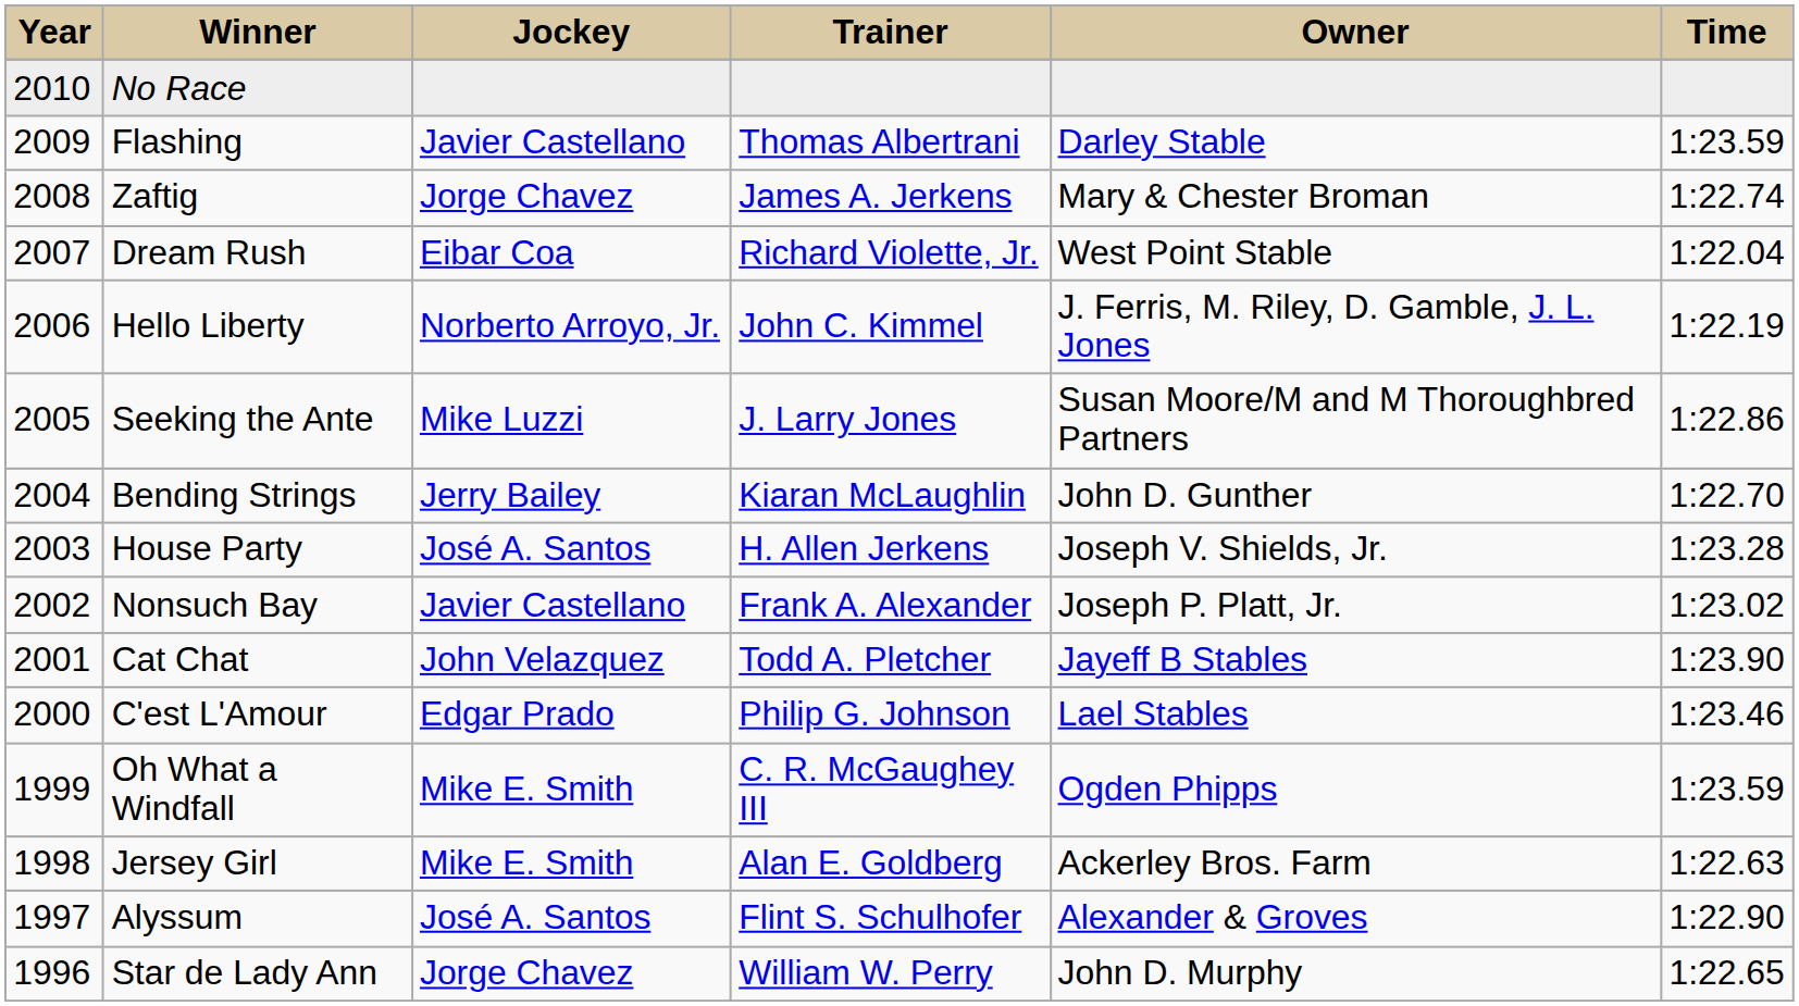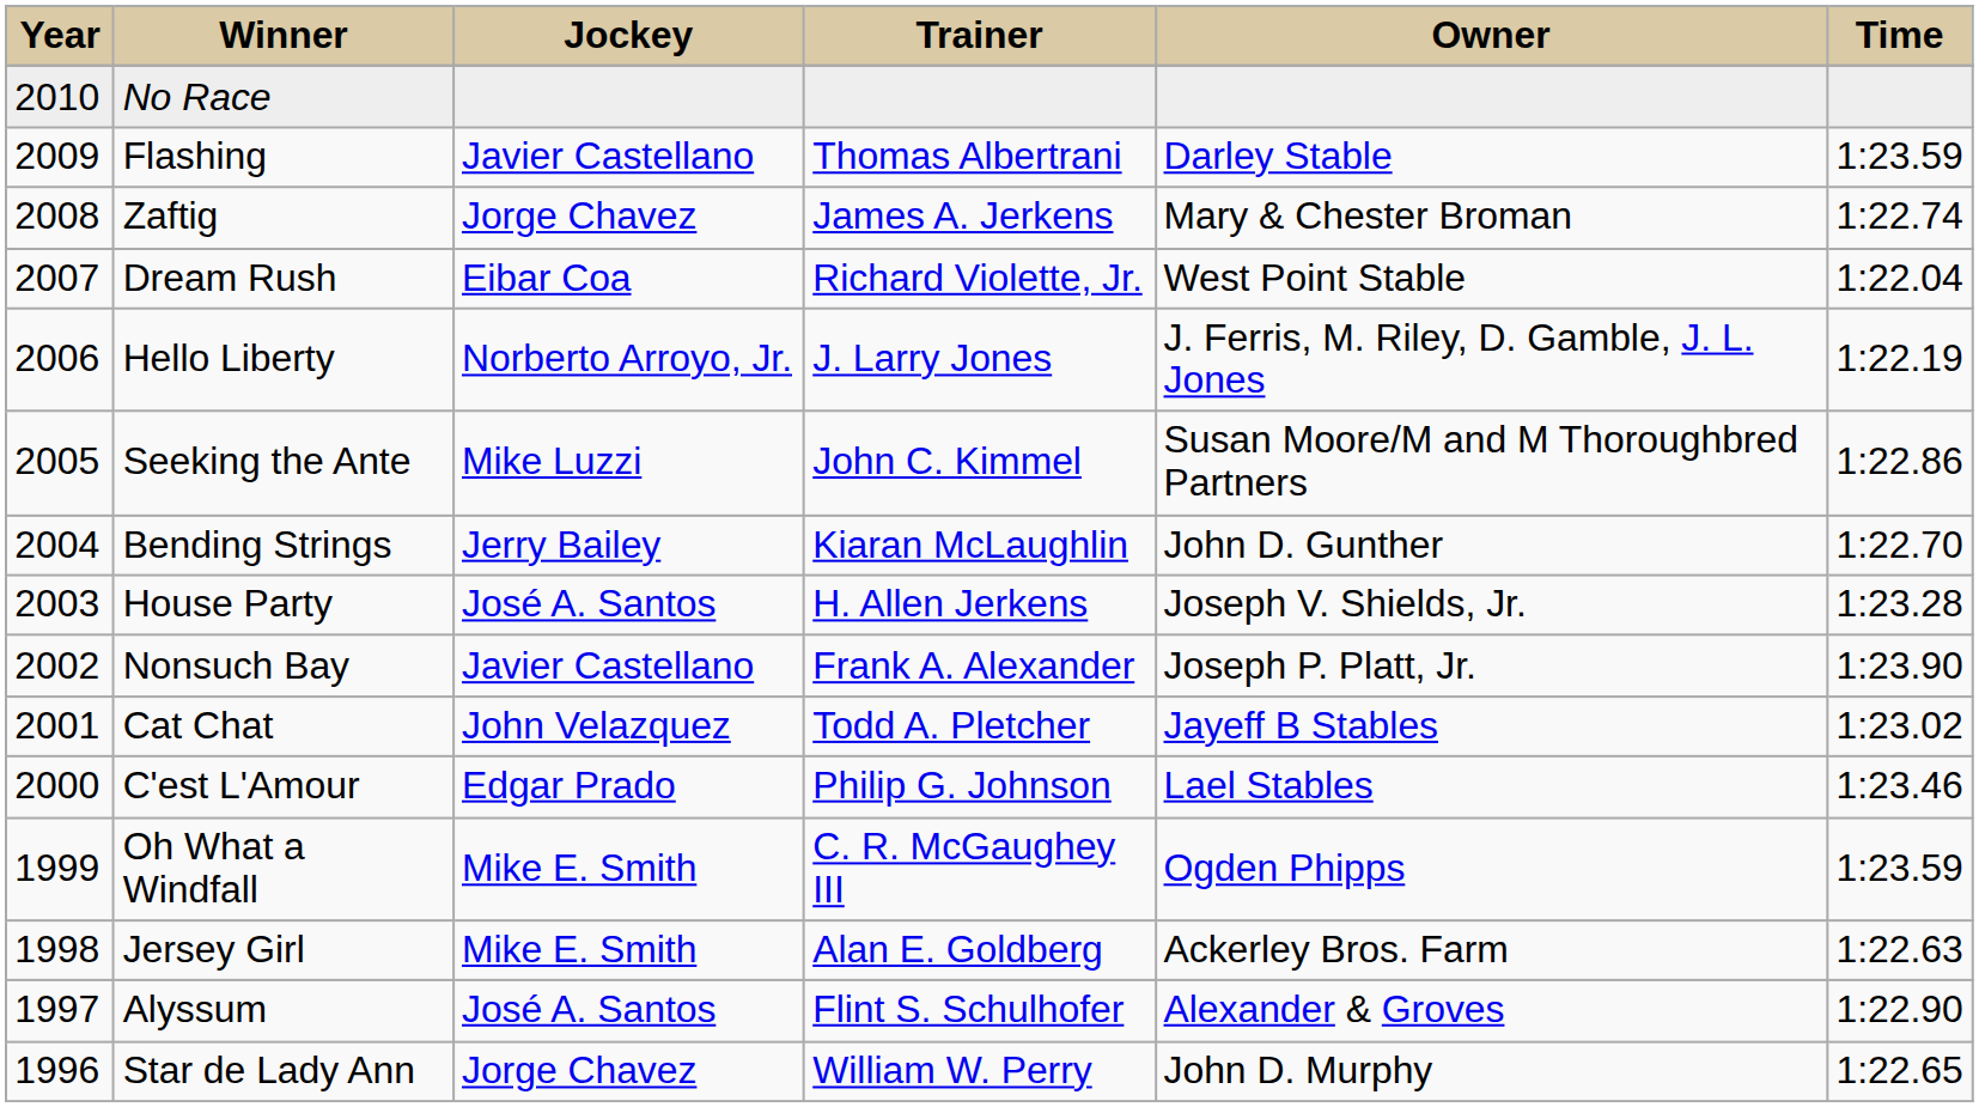Hello Liberty | Trainer: John C. Kimmel -> J. Larry Jones
Seeking the Ante | Trainer: J. Larry Jones -> John C. Kimmel
Nonsuch Bay | Time: 1:23.02 -> 1:23.90
Cat Chat | Time: 1:23.90 -> 1:23.02
